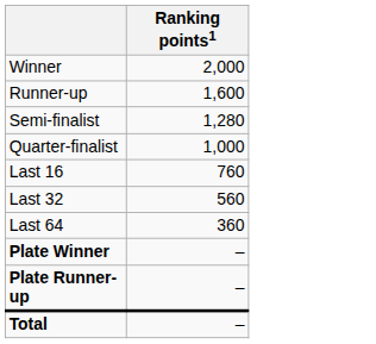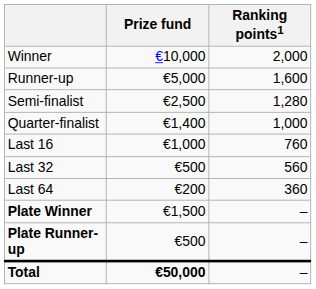+ column: Prize fund | €10,000 | €5,000 | €2,500 | €1,400 | €1,000 | €500 | €200 | €1,500 | €500 | €50,000
